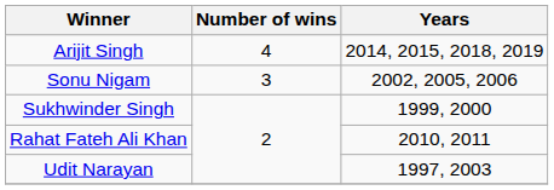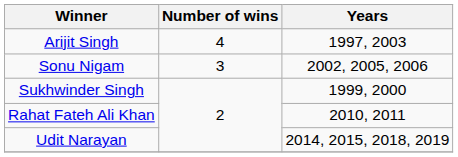Arijit Singh | Years: 2014, 2015, 2018, 2019 -> 1997, 2003
Udit Narayan | Years: 1997, 2003 -> 2014, 2015, 2018, 2019
